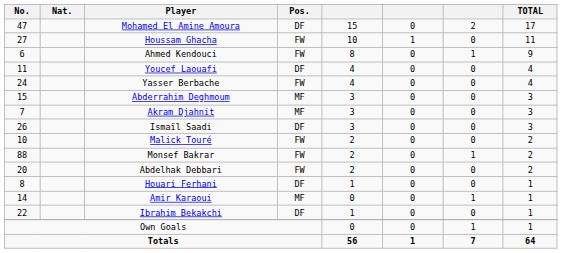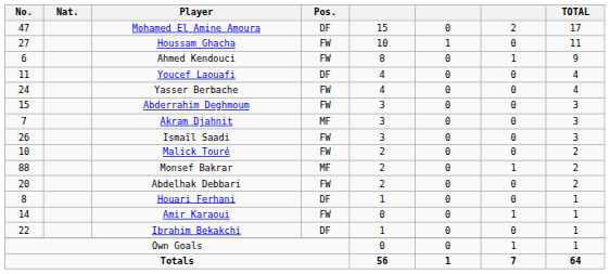Abderrahim Deghmoum | Pos.: MF -> FW
Ismaïl Saadi | Pos.: DF -> FW
Monsef Bakrar | Pos.: FW -> MF
Amir Karaoui | Pos.: MF -> FW
